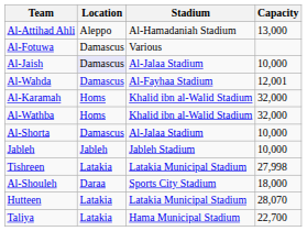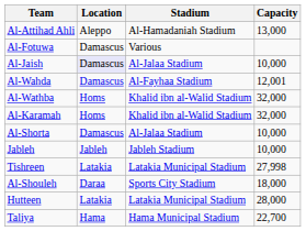rows swapped: Al-Karamah <-> Al-Wathba
Hutteen | Capacity: 28,070 -> 28,000
Taliya | Location: Latakia -> Hama
